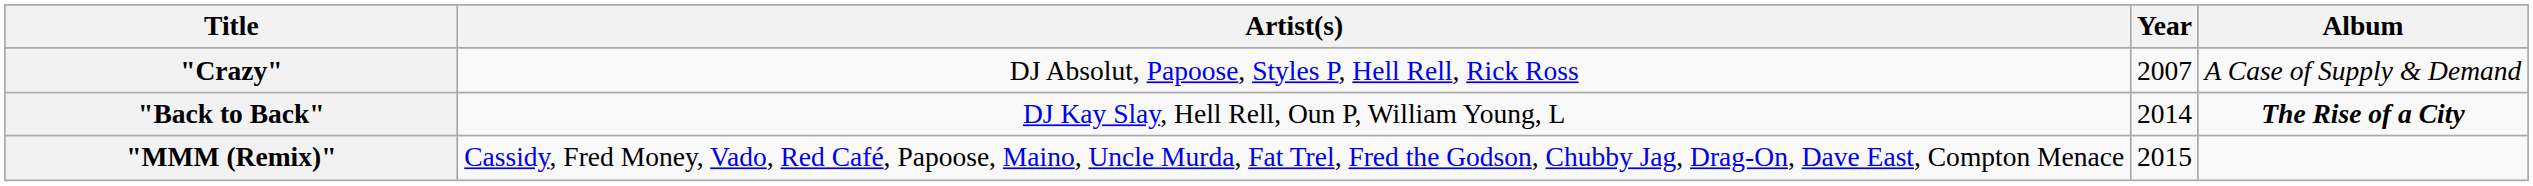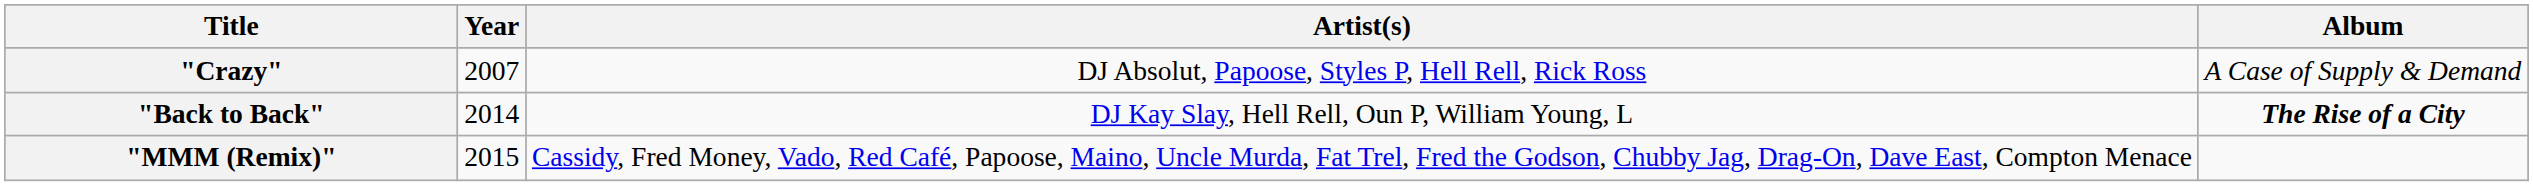columns swapped: Year <-> Artist(s)
